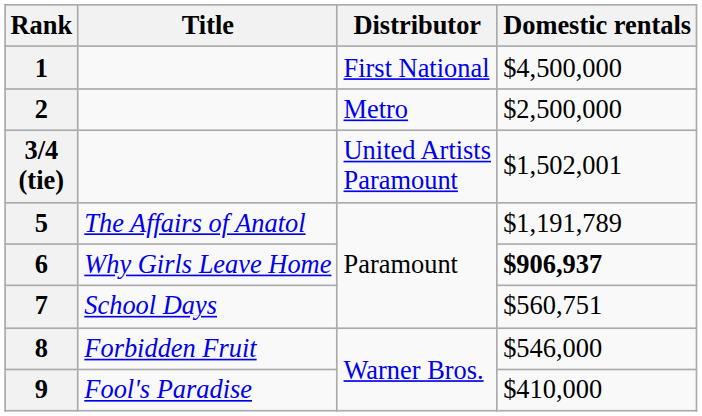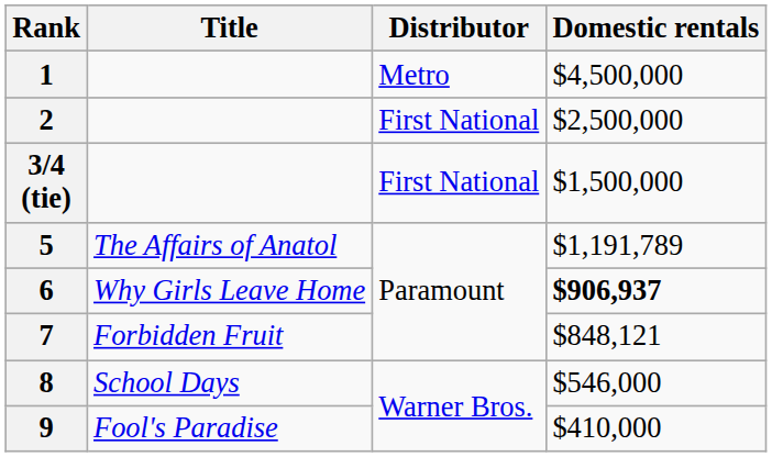1 | Distributor: First National -> Metro
2 | Distributor: Metro -> First National
3/4 (tie) | Distributor: United Artists Paramount -> First National
3/4 (tie) | Domestic rentals: $1,502,001 -> $1,500,000
7 | Title: School Days -> Forbidden Fruit
7 | Domestic rentals: $560,751 -> $848,121
8 | Title: Forbidden Fruit -> School Days
